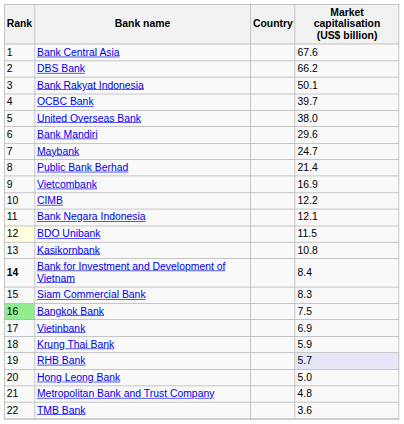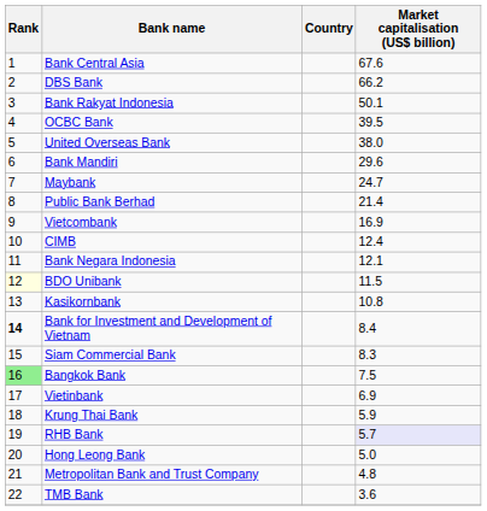OCBC Bank | Market capitalisation (US$ billion): 39.7 -> 39.5
CIMB | Market capitalisation (US$ billion): 12.2 -> 12.4
